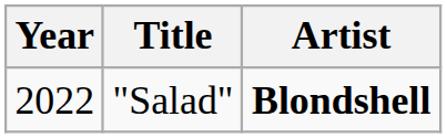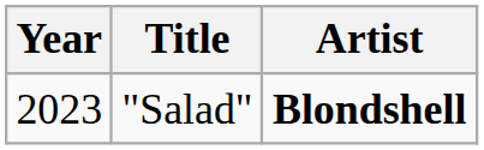"Salad" | Year: 2022 -> 2023
